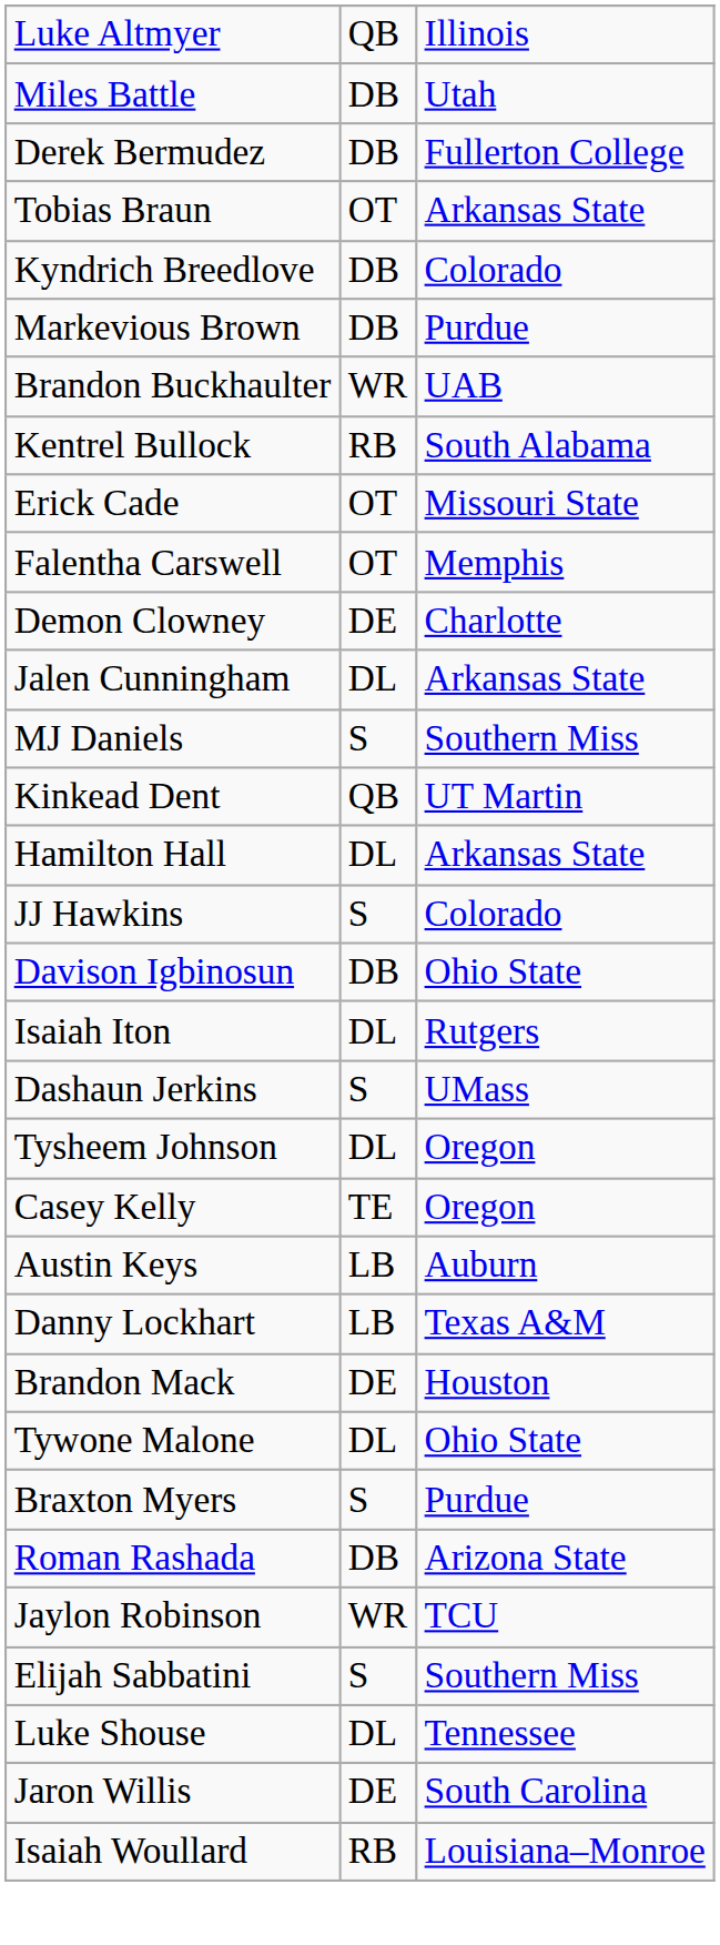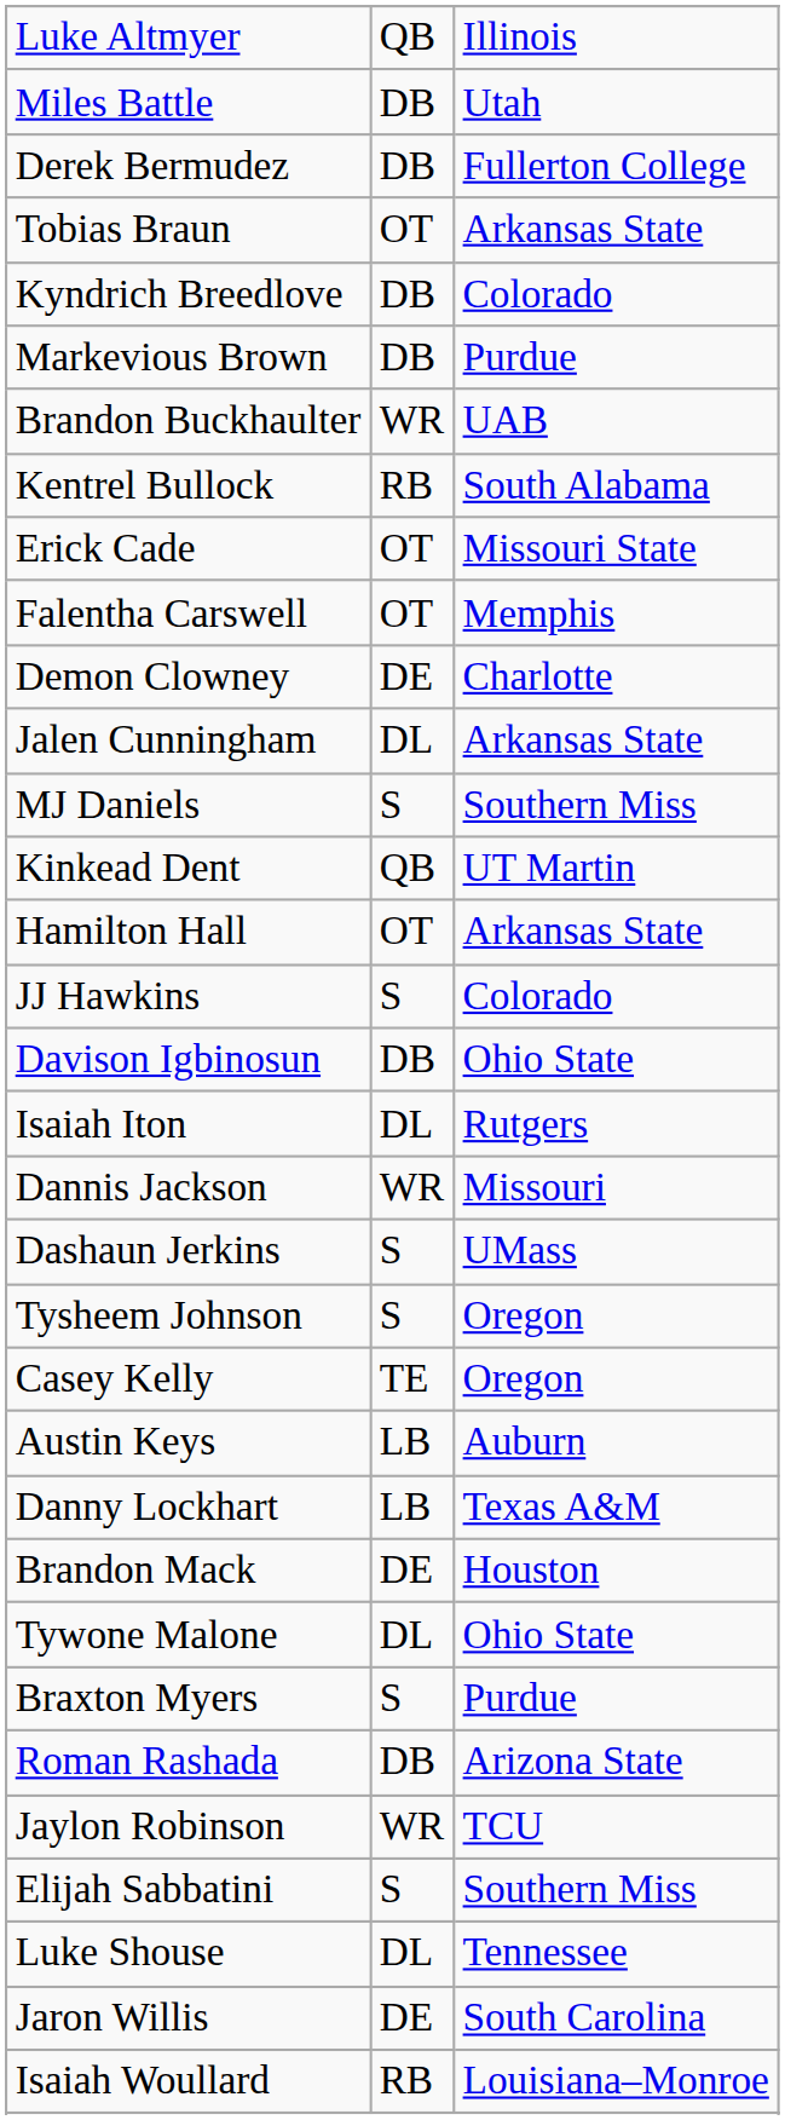Hamilton Hall | column 2: DL -> OT
+ row: Dannis Jackson | WR | Missouri
Tysheem Johnson | column 2: DL -> S
